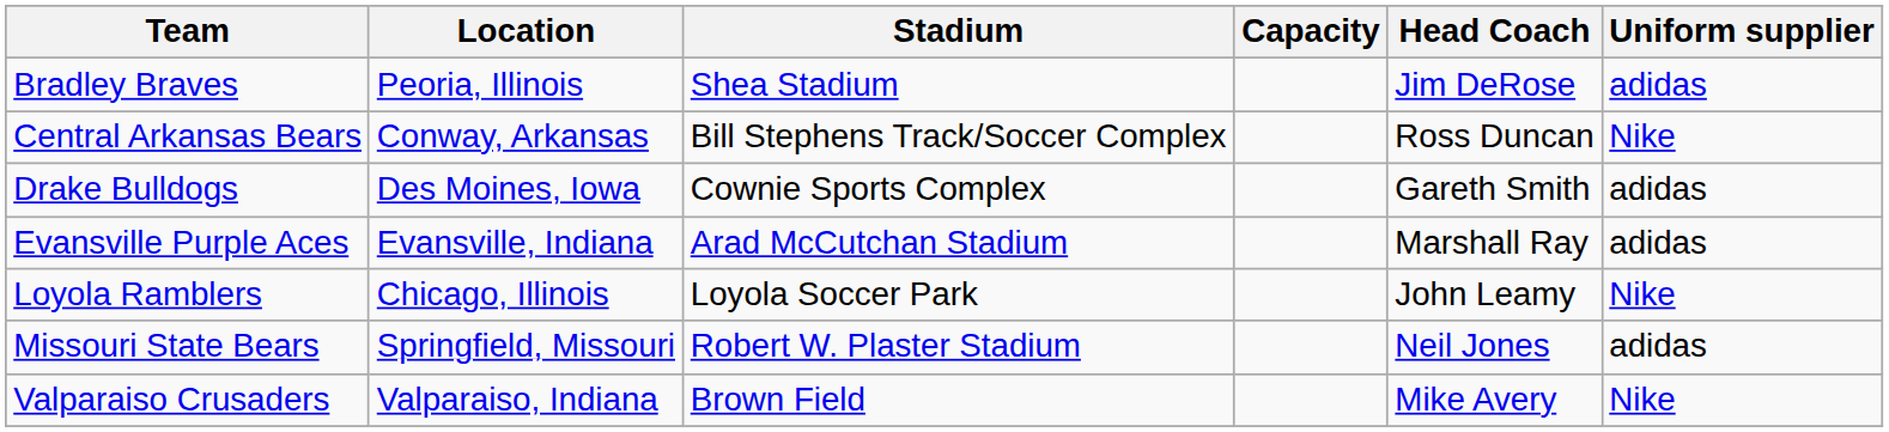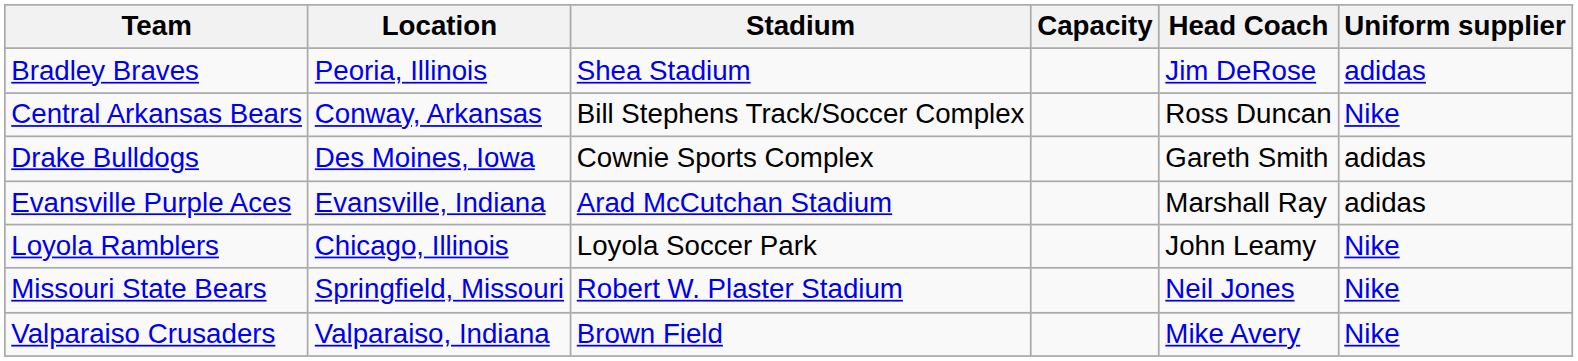Missouri State Bears | Uniform supplier: adidas -> Nike
